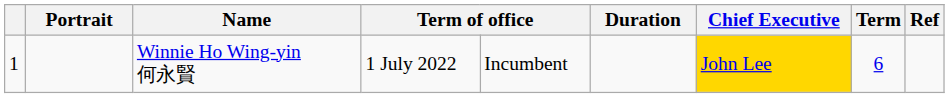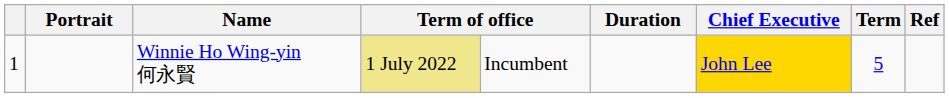Winnie Ho Wing-yin 何永賢 | column 4: no background -> khaki background
Winnie Ho Wing-yin 何永賢 | Term: 6 -> 5
